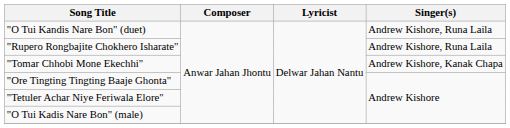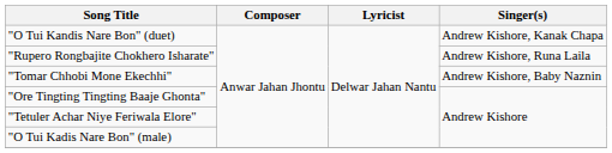"O Tui Kandis Nare Bon" (duet) | Singer(s): Andrew Kishore, Runa Laila -> Andrew Kishore, Kanak Chapa
"Tomar Chhobi Mone Ekechhi" | Singer(s): Andrew Kishore, Kanak Chapa -> Andrew Kishore, Baby Naznin
